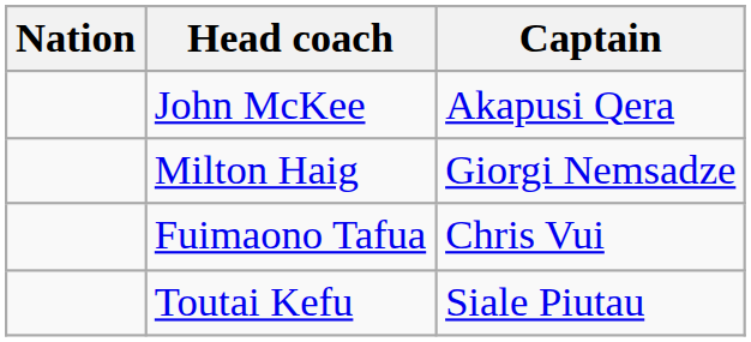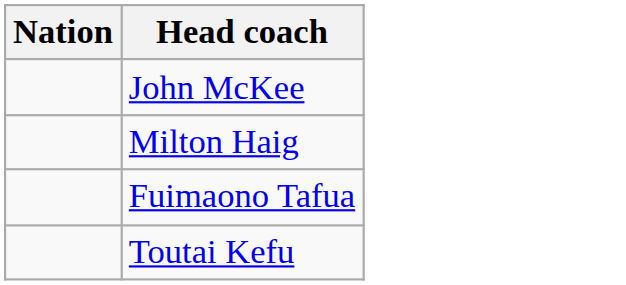- column: Captain | Akapusi Qera | Giorgi Nemsadze | Chris Vui | Siale Piutau
